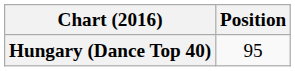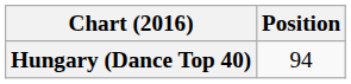Hungary (Dance Top 40) | Position: 95 -> 94
